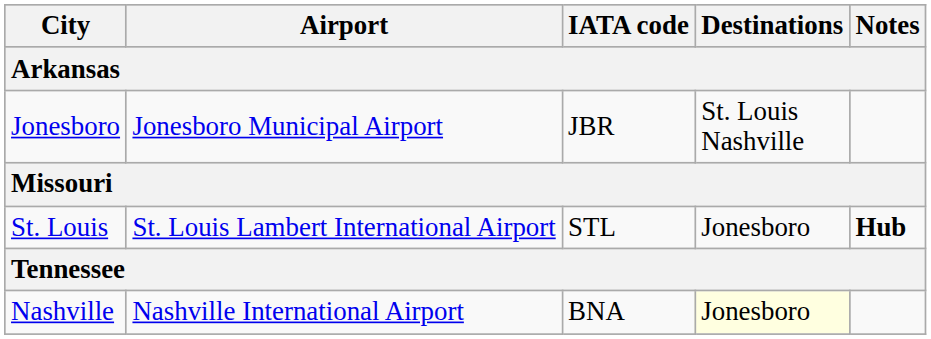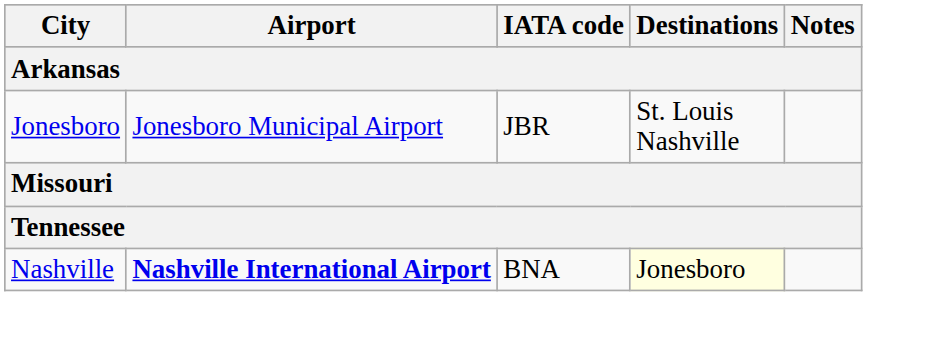- row: St. Louis | St. Louis Lambert International Airport | STL | Jonesboro | Hub
Nashville | Airport: normal -> bold
